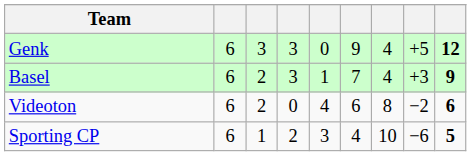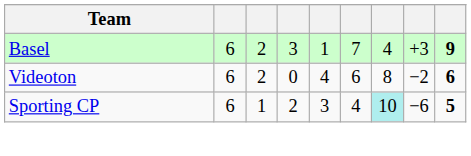- row: Genk | 6 | 3 | 3 | 0 | 9 | 4 | +5 | 12
Sporting CP | column 7: no background -> paleturquoise background
